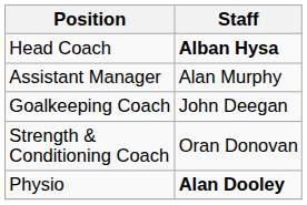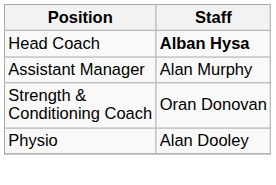- row: Goalkeeping Coach | John Deegan
Physio | Staff: bold -> normal
